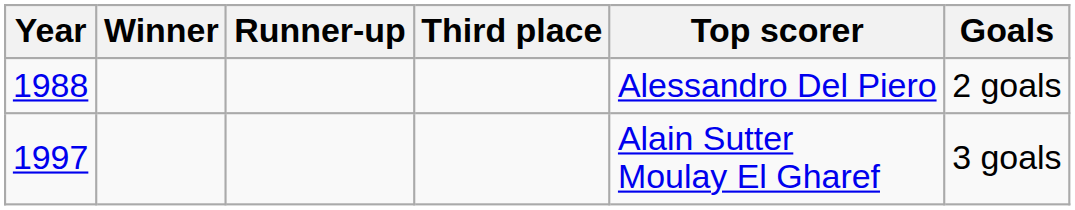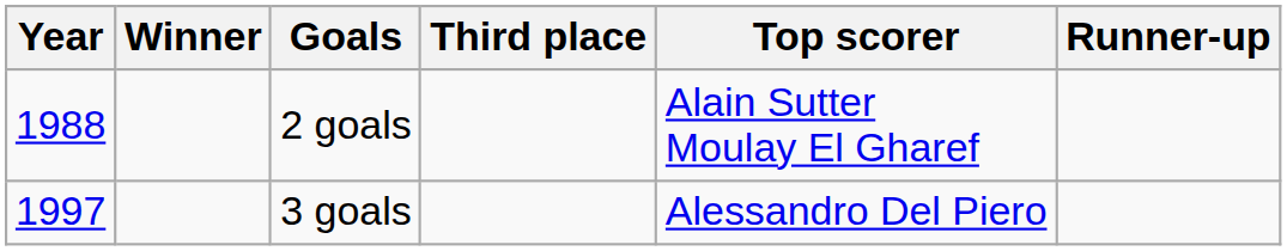columns swapped: Runner-up <-> Goals
1988 | Top scorer: Alessandro Del Piero -> Alain Sutter Moulay El Gharef
1997 | Top scorer: Alain Sutter Moulay El Gharef -> Alessandro Del Piero
